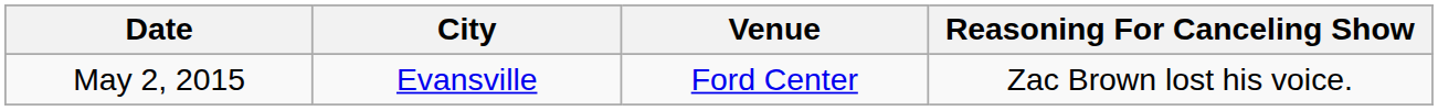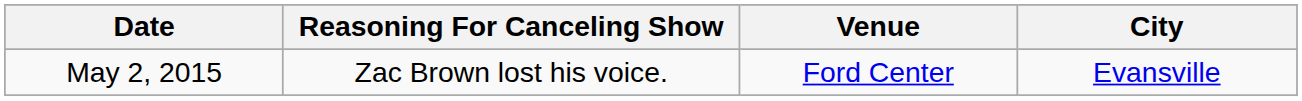columns swapped: City <-> Reasoning For Canceling Show
